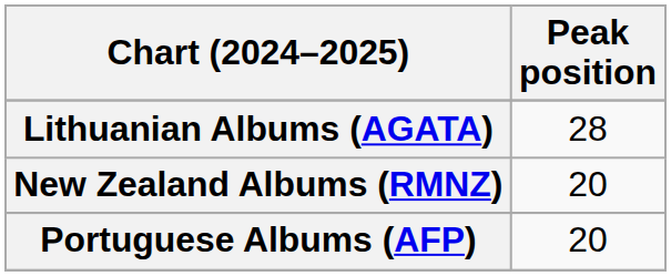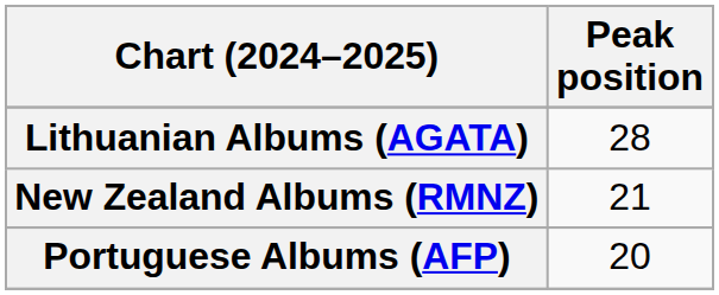New Zealand Albums (RMNZ) | Peak position: 20 -> 21
